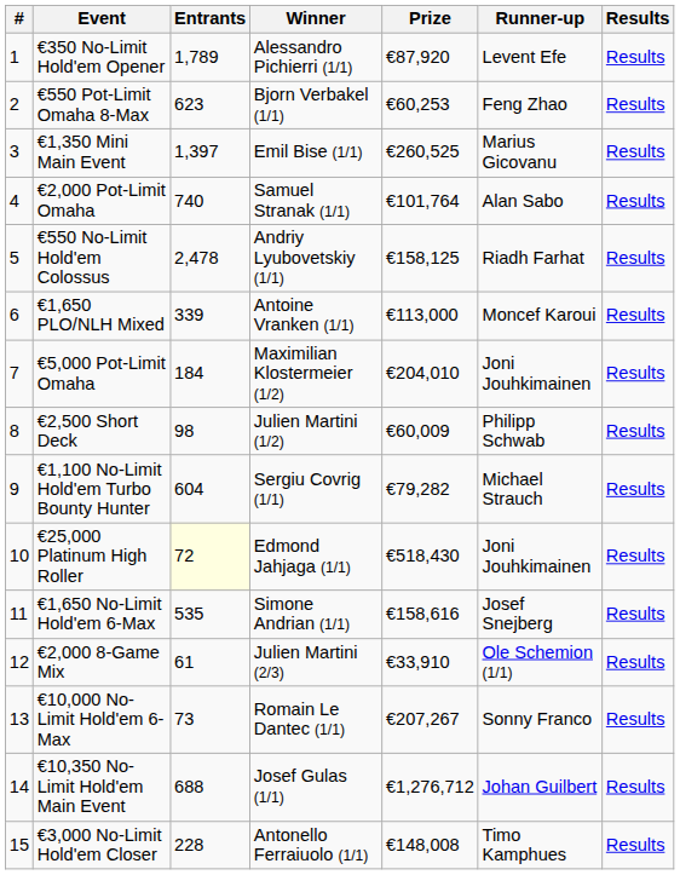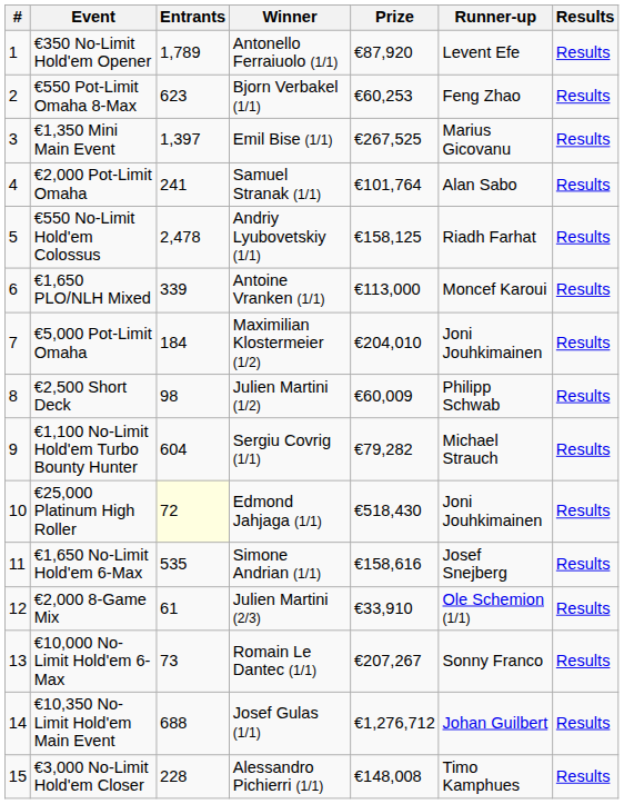€350 No-Limit Hold'em Opener | Winner: Alessandro Pichierri (1/1) -> Antonello Ferraiuolo (1/1)
€1,350 Mini Main Event | Prize: €260,525 -> €267,525
€2,000 Pot-Limit Omaha | Entrants: 740 -> 241
€3,000 No-Limit Hold'em Closer | Winner: Antonello Ferraiuolo (1/1) -> Alessandro Pichierri (1/1)
